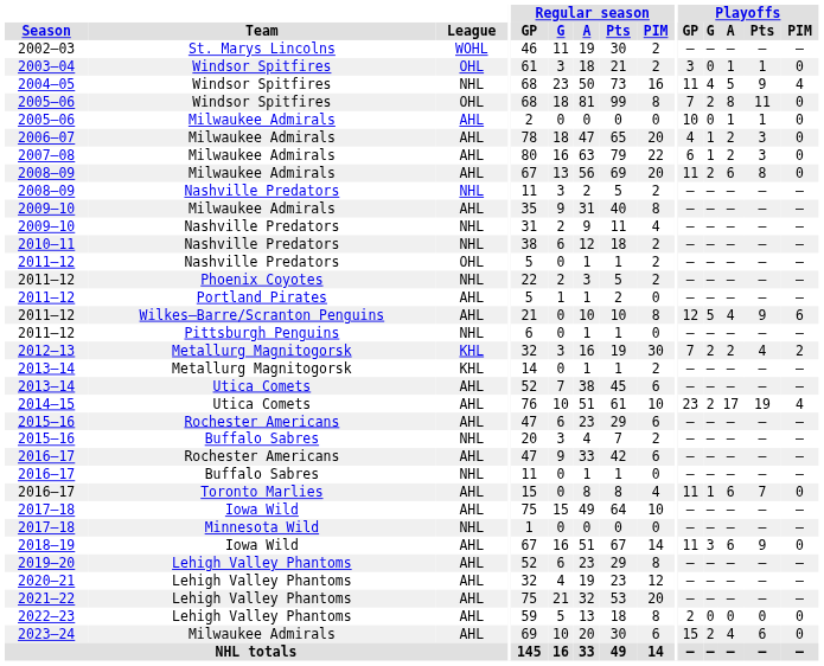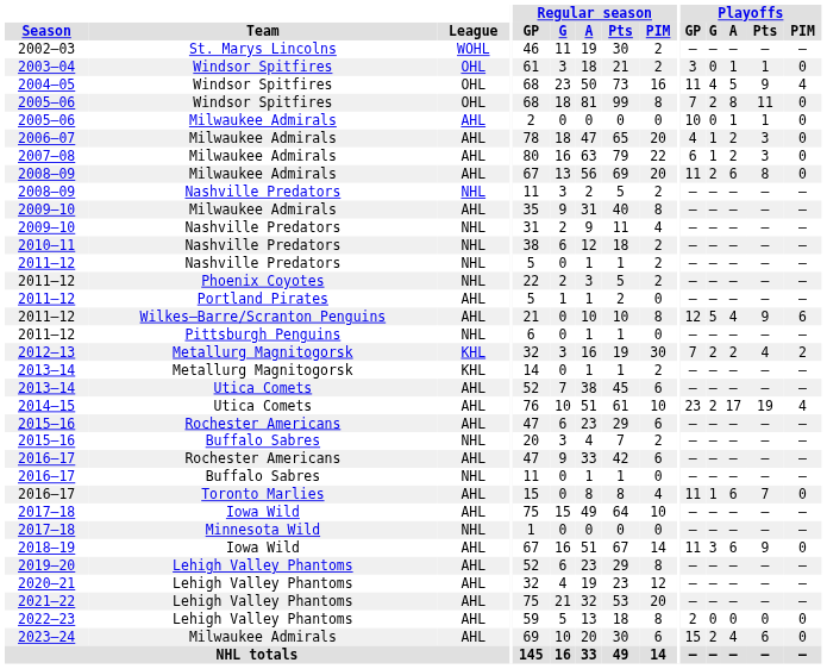2004–05 | League: NHL -> OHL
2011–12 / Nashville Predators | League: OHL -> NHL
